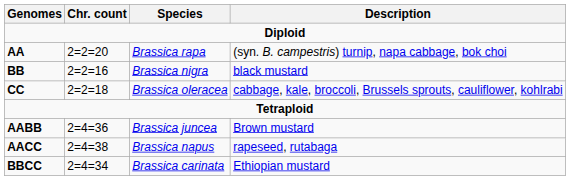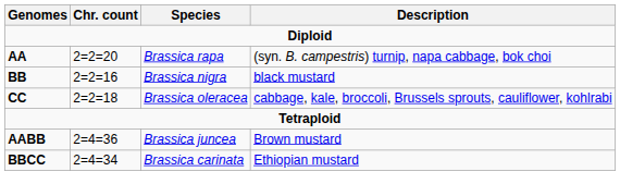- row: AACC | 2=4=38 | Brassica napus | rapeseed, rutabaga
